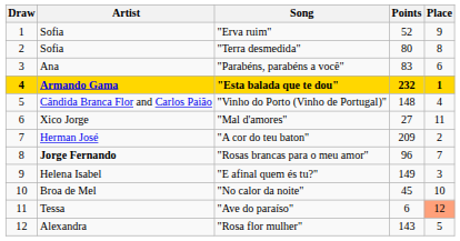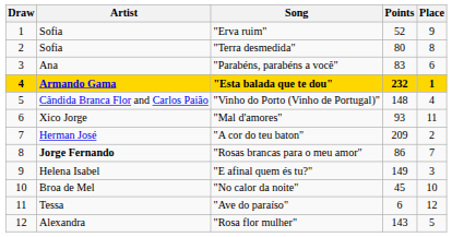"Mal d'amores" | Points: 27 -> 93
"Rosas brancas para o meu amor" | Points: 96 -> 86
"Ave do paraíso" | Place: lightsalmon background -> no background
